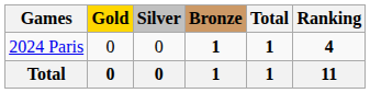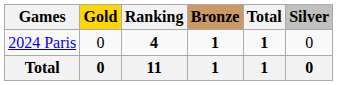columns swapped: Silver <-> Ranking
